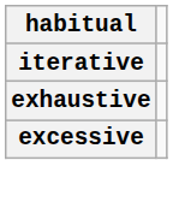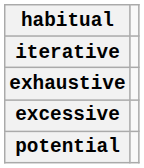+ row: potential
